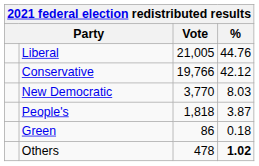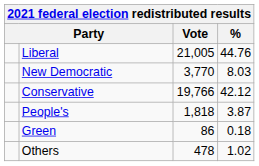rows swapped: Conservative <-> New Democratic
Others | %: bold -> normal
